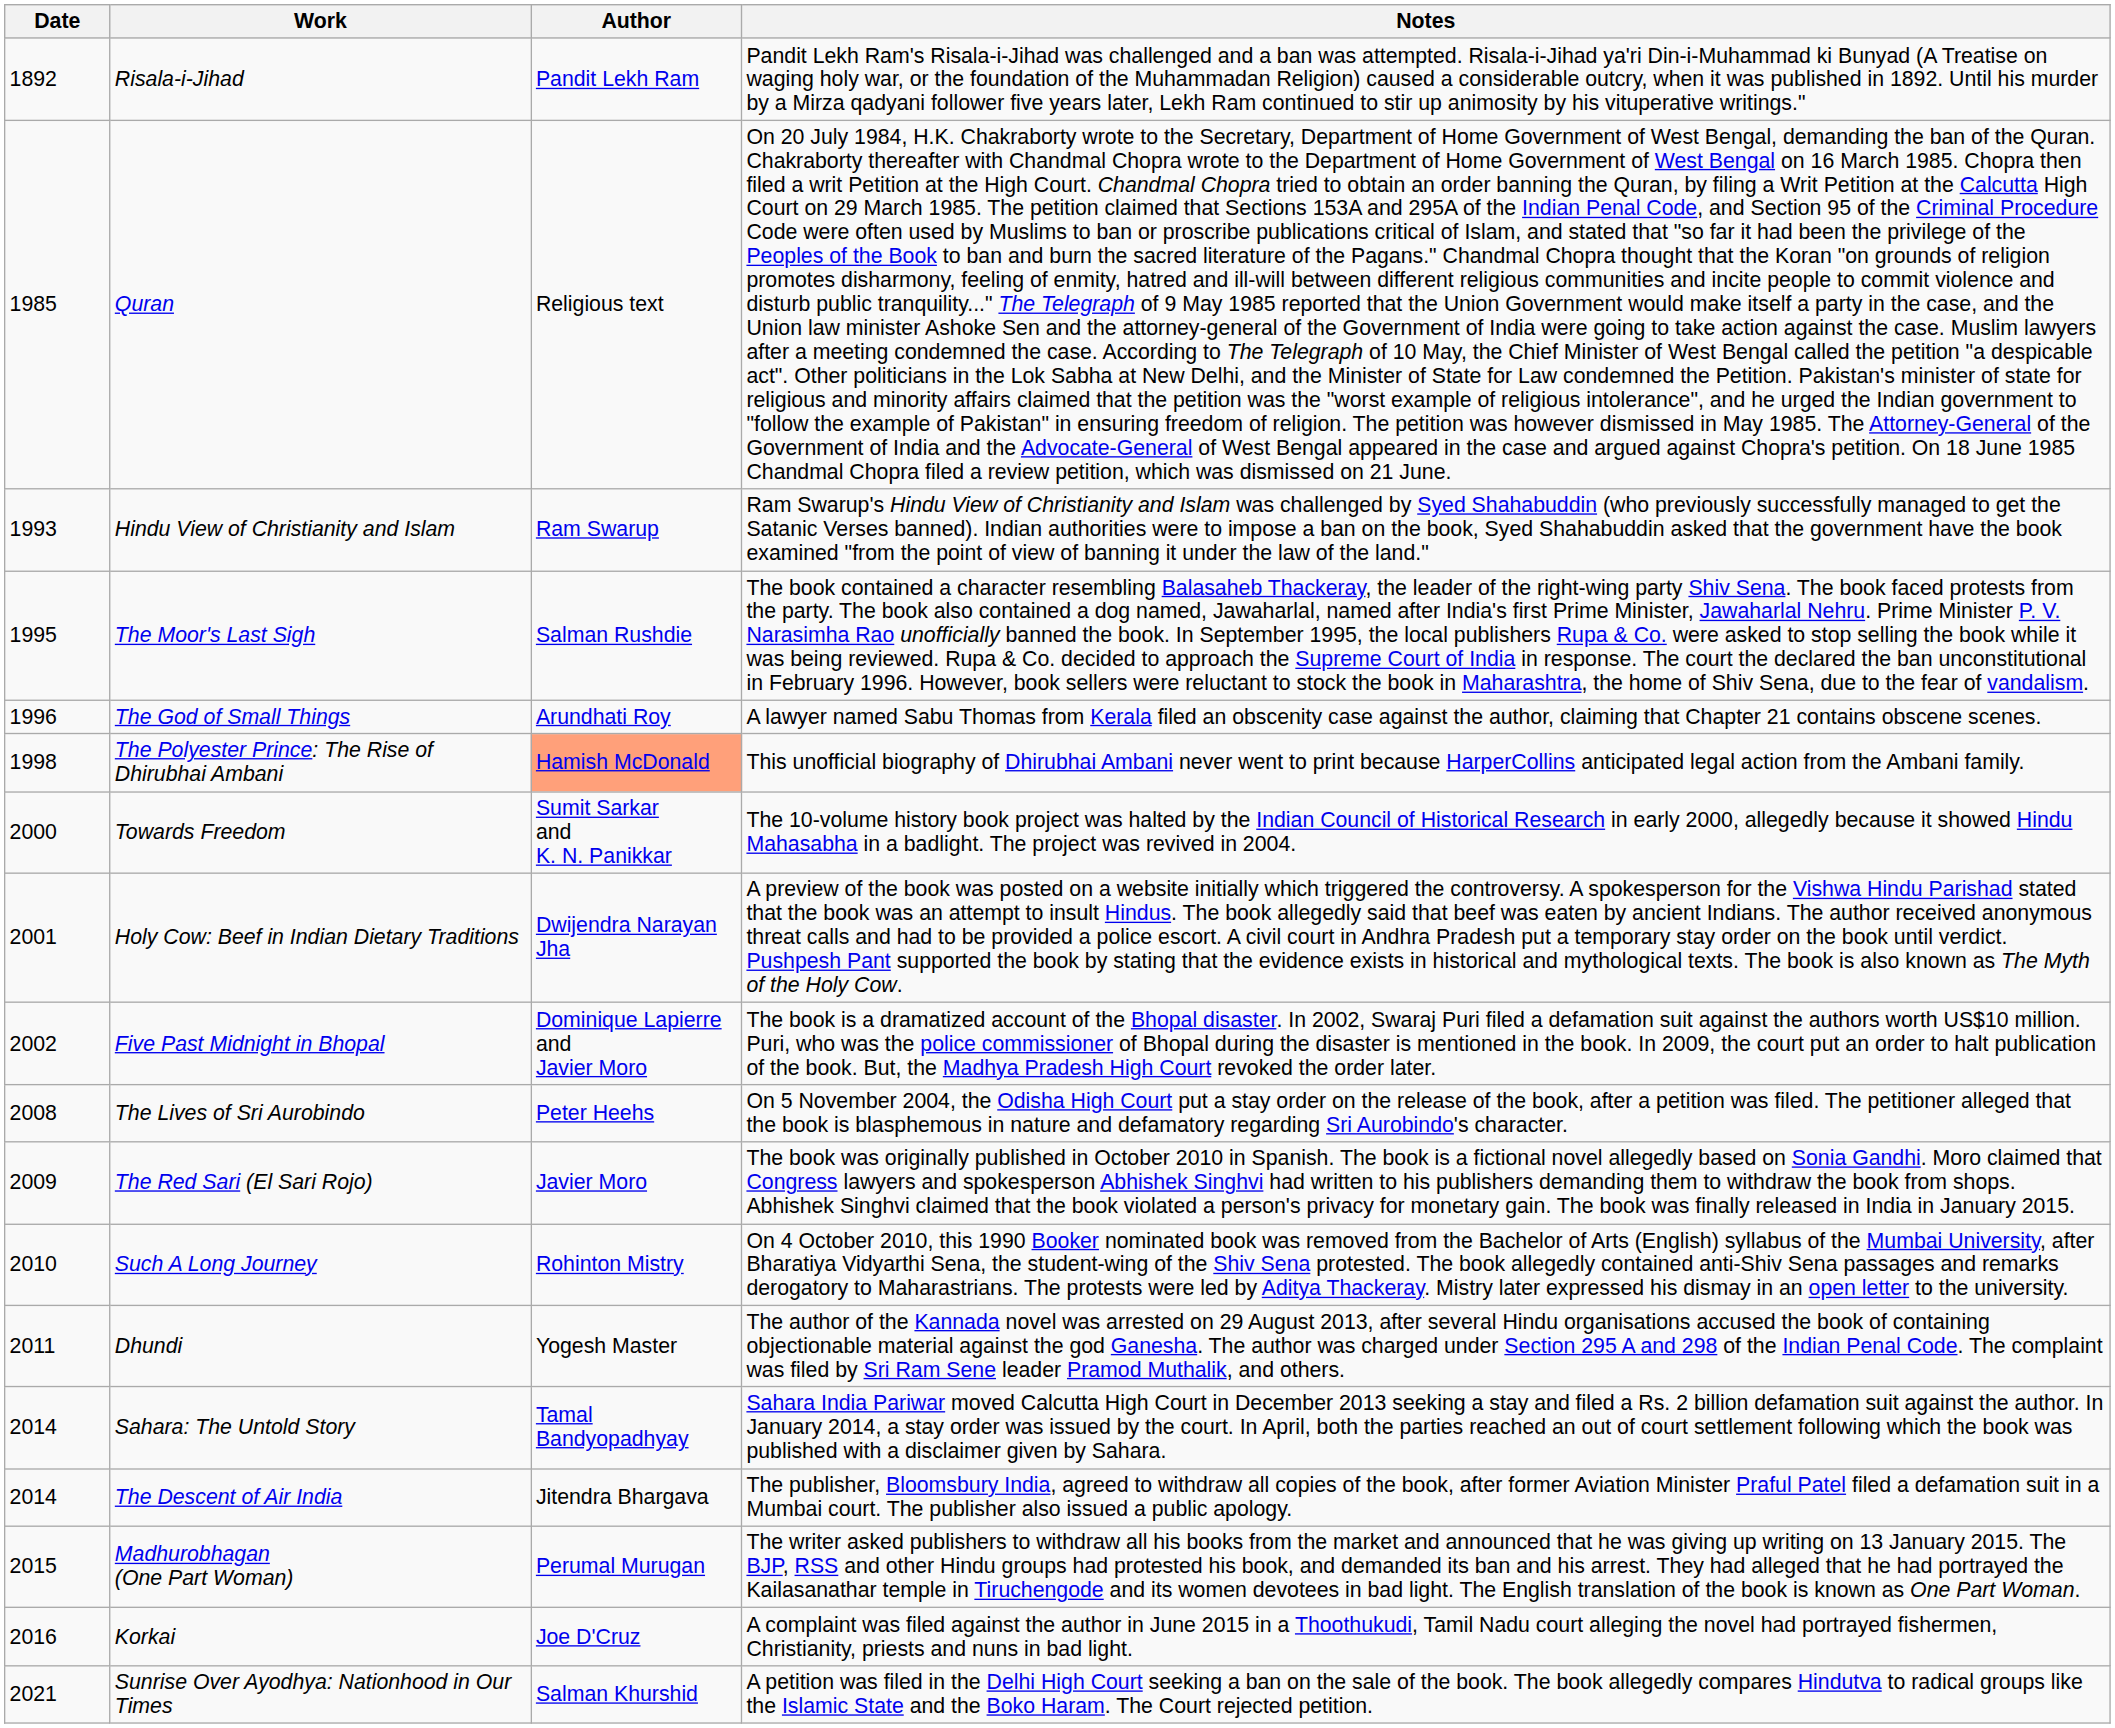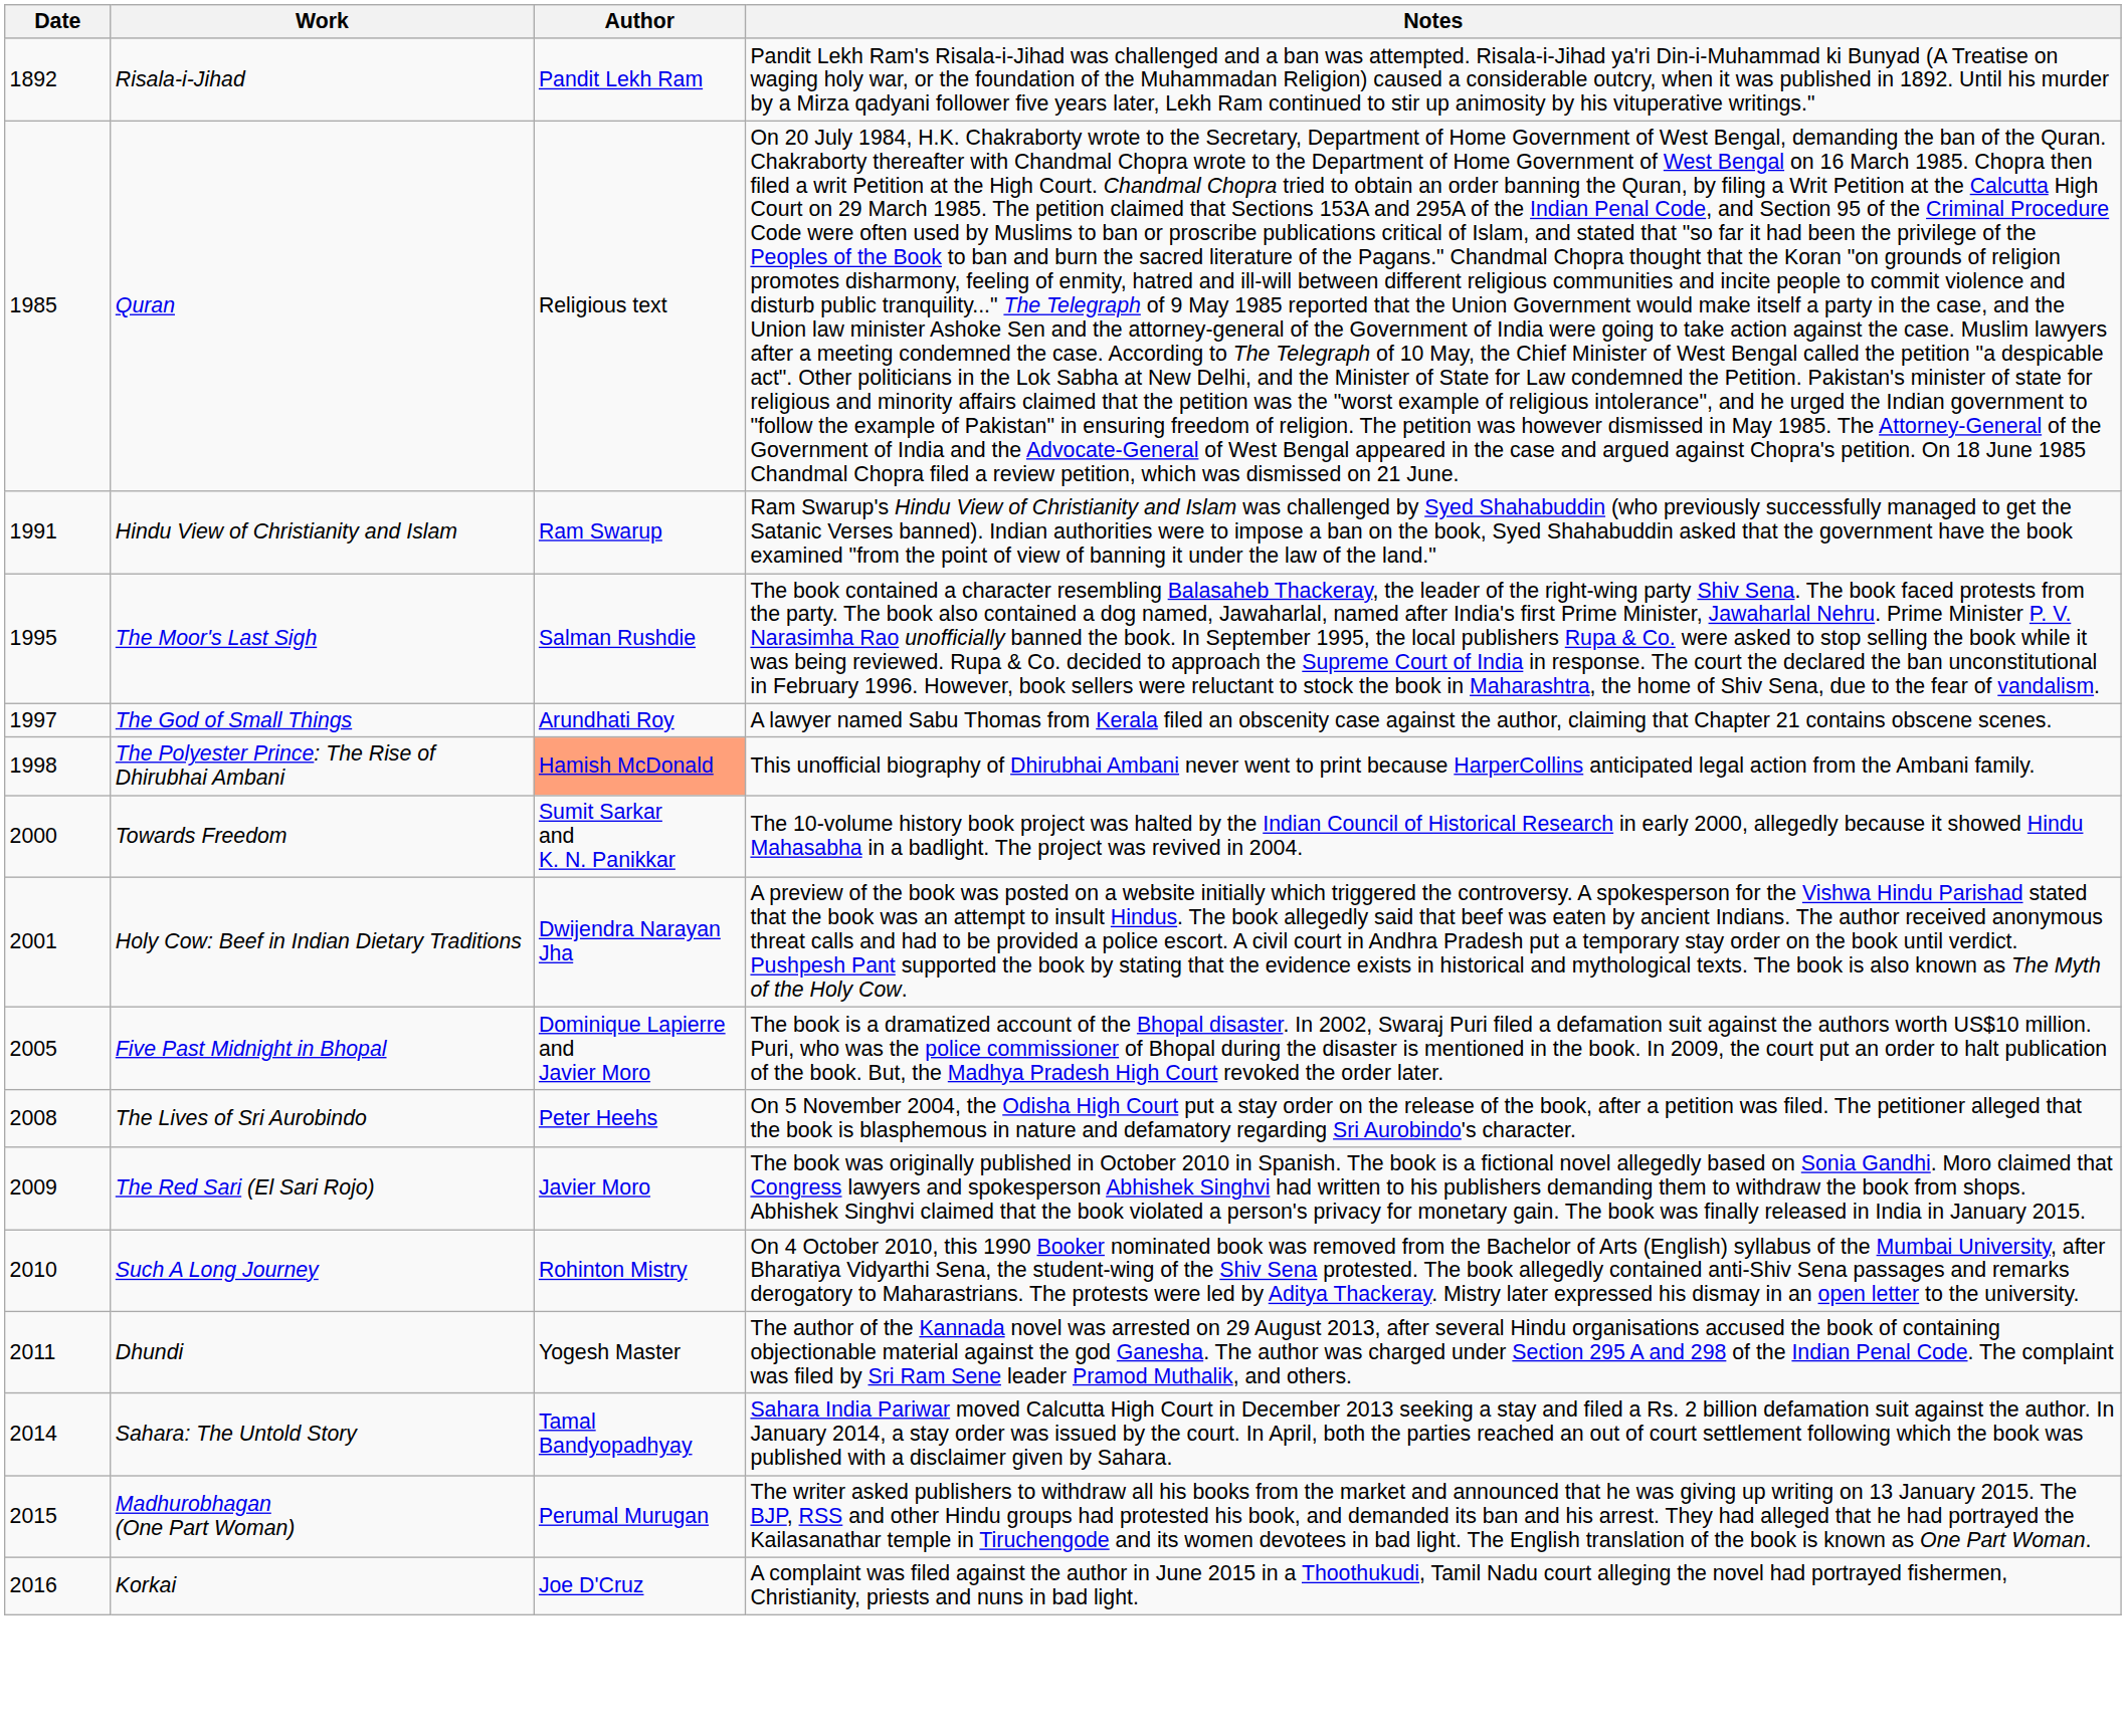Hindu View of Christianity and Islam | Date: 1993 -> 1991
The God of Small Things | Date: 1996 -> 1997
Five Past Midnight in Bhopal | Date: 2002 -> 2005
- row: 2014 | The Descent of Air India | Jitendra Bhargava | The publisher, Bloomsbury India, agreed to withdraw all copies of the book, after former Aviation Minister Praful Patel filed a defamation suit in a Mumbai court. The publisher also issued a public apology.
- row: 2021 | Sunrise Over Ayodhya: Nationhood in Our Times | Salman Khurshid | A petition was filed in the Delhi High Court seeking a ban on the sale of the book. The book allegedly compares Hindutva to radical groups like the Islamic State and the Boko Haram. The Court rejected petition.
